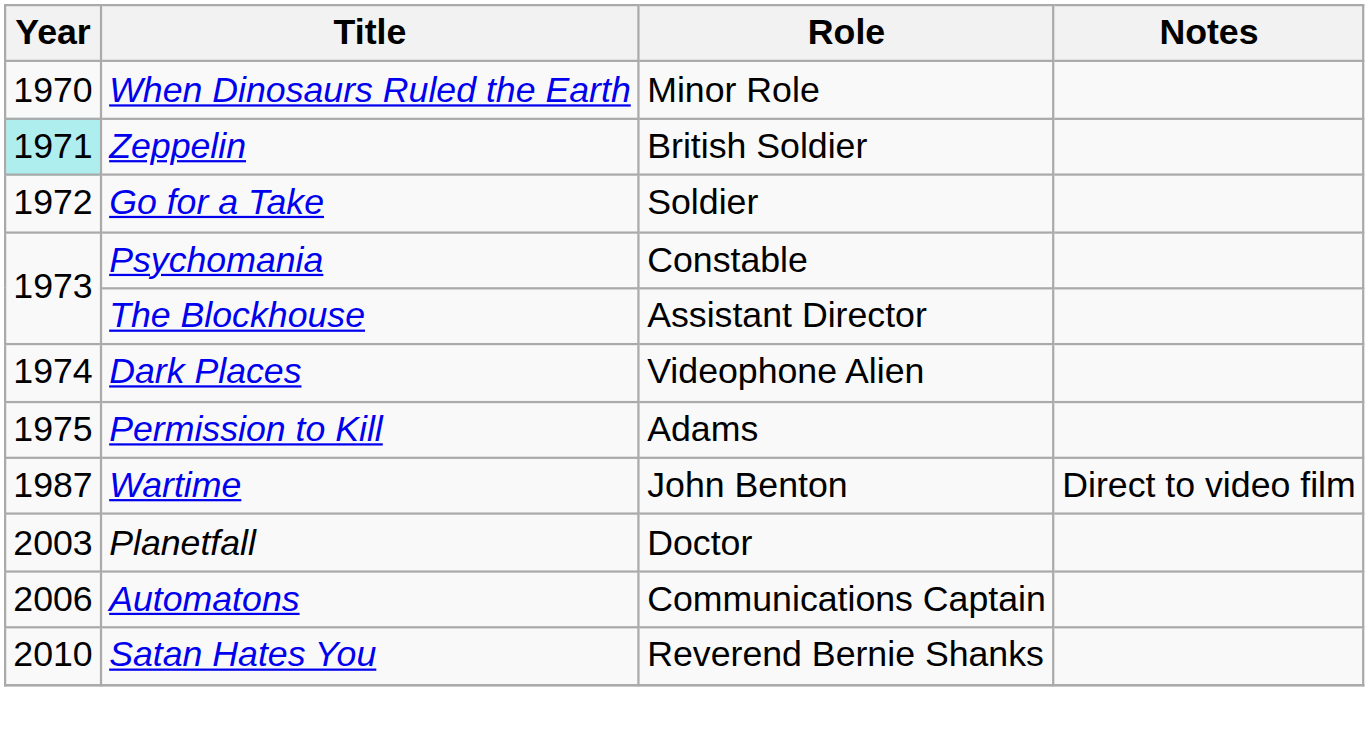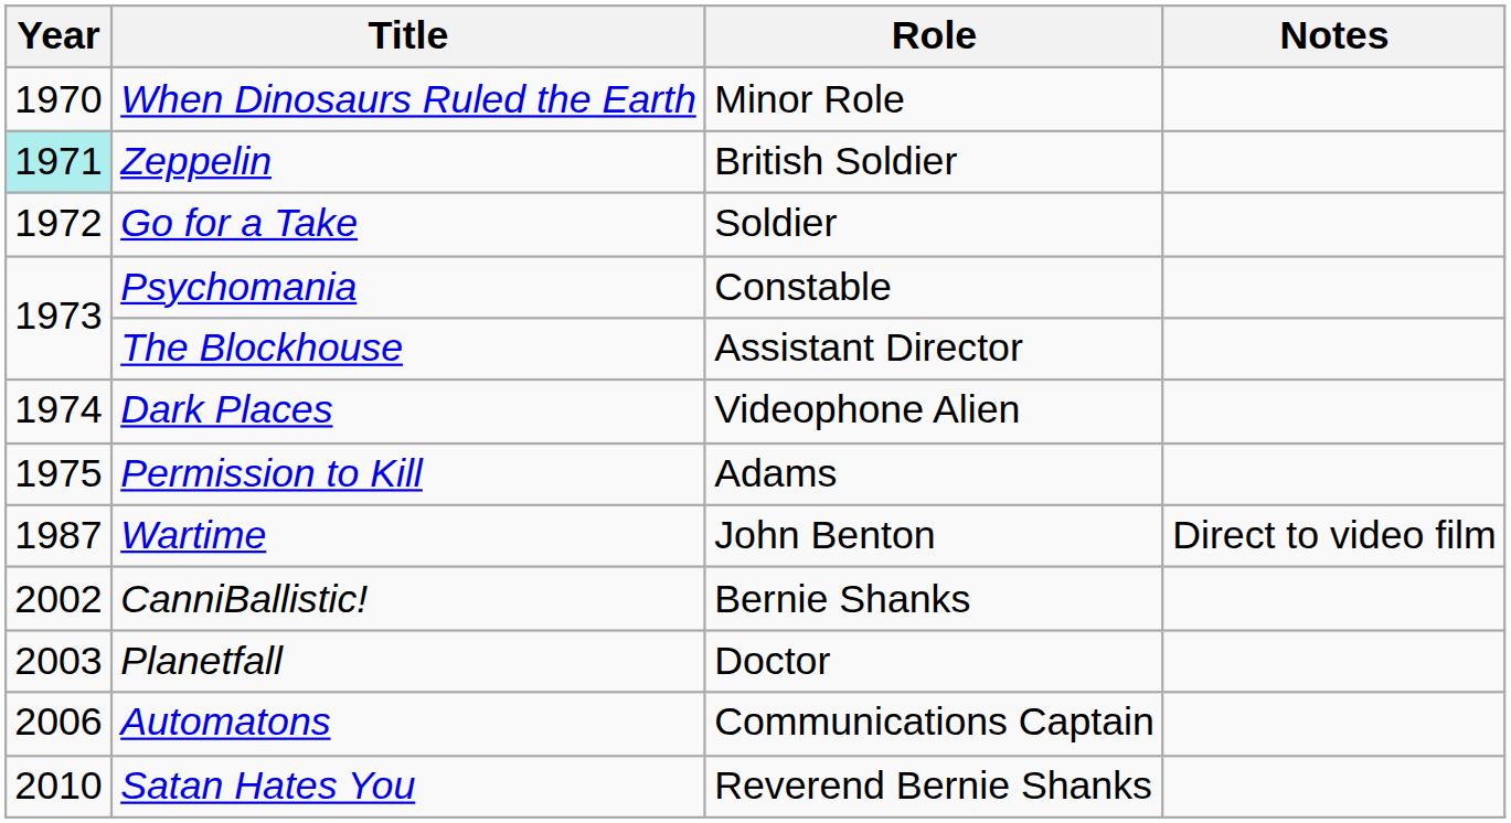+ row: 2002 | CanniBallistic! | Bernie Shanks
